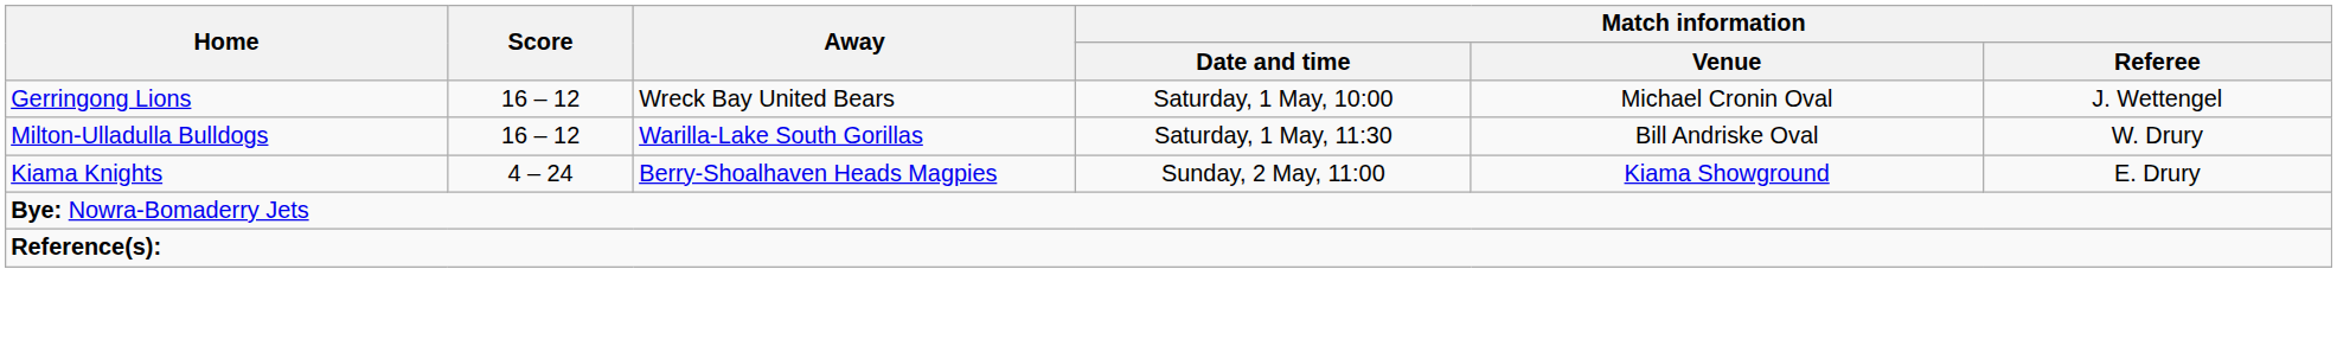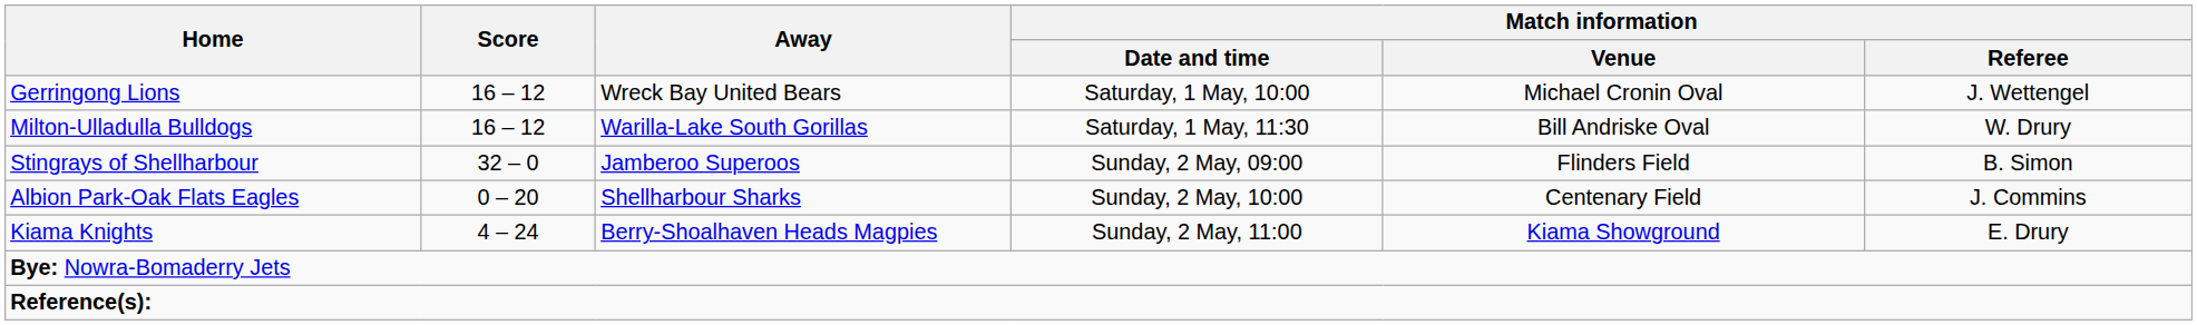+ row: Stingrays of Shellharbour | 32 – 0 | Jamberoo Superoos | Sunday, 2 May, 09:00 | Flinders Field | B. Simon
+ row: Albion Park-Oak Flats Eagles | 0 – 20 | Shellharbour Sharks | Sunday, 2 May, 10:00 | Centenary Field | J. Commins
